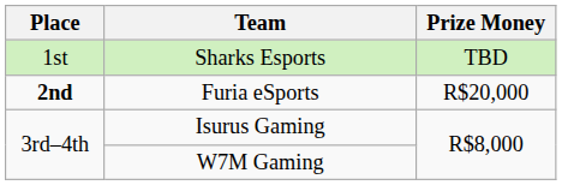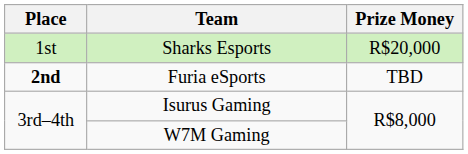Sharks Esports | Prize Money: TBD -> R$20,000
Furia eSports | Prize Money: R$20,000 -> TBD
